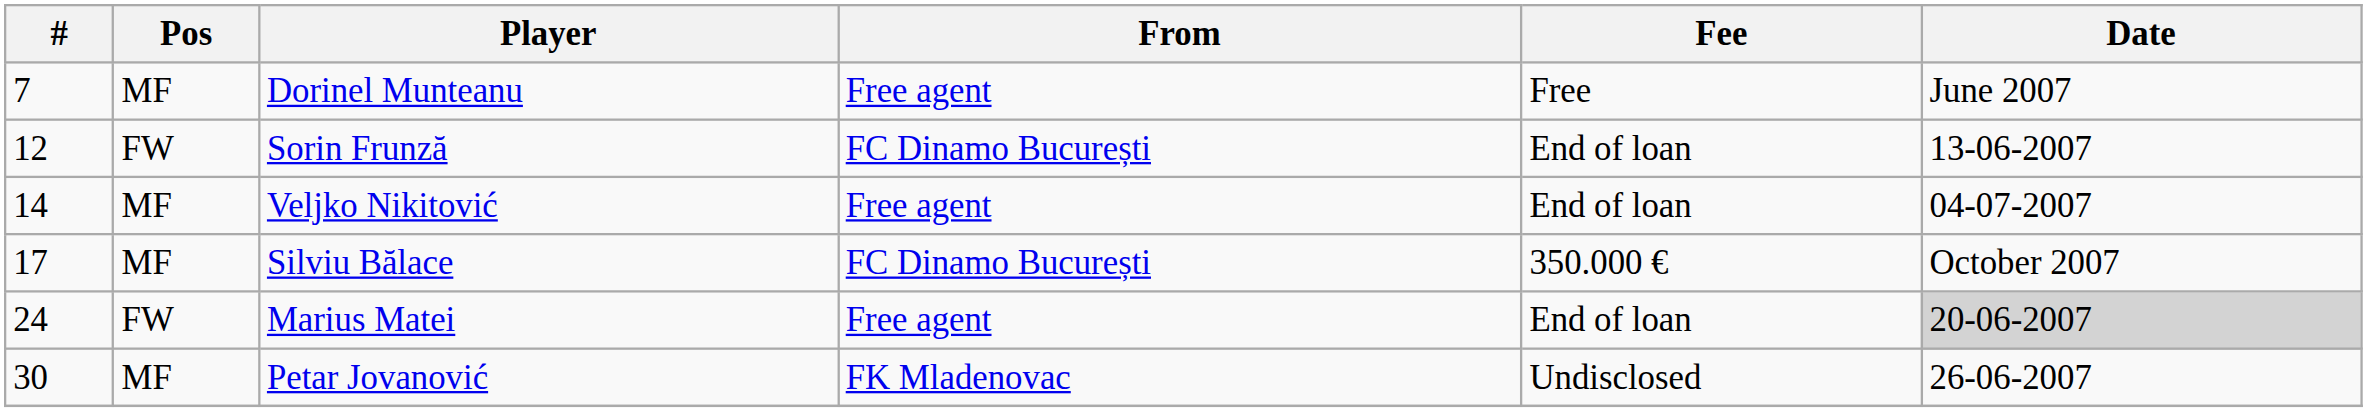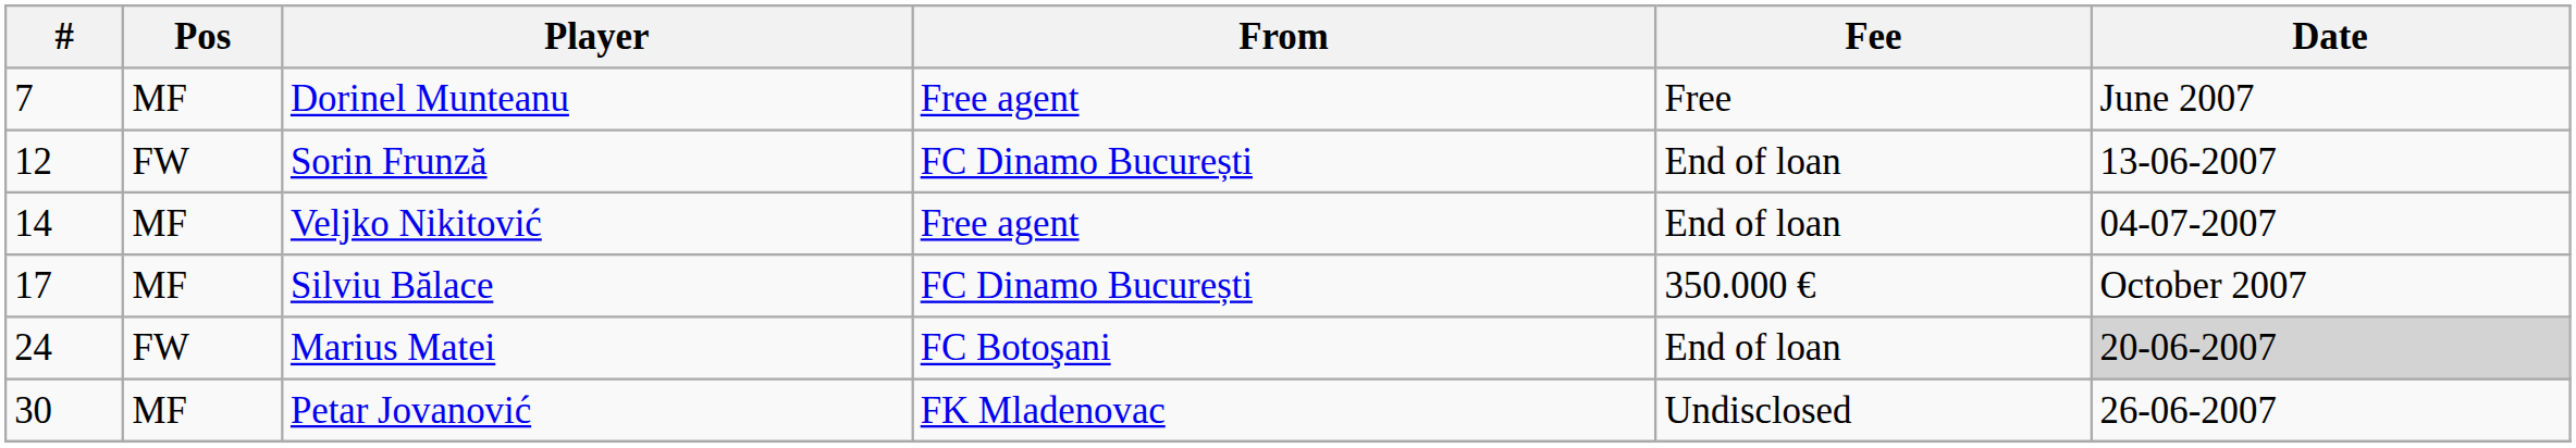Marius Matei | From: Free agent -> FC Botoşani
